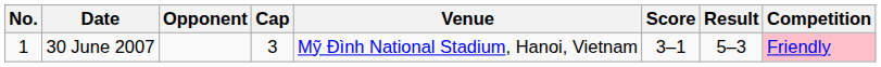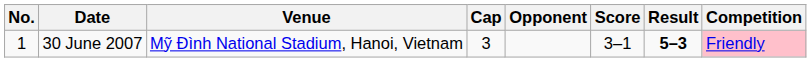columns swapped: Venue <-> Opponent
30 June 2007 | Result: normal -> bold
